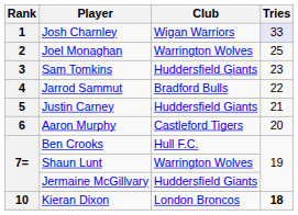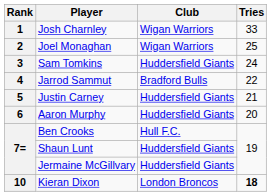Josh Charnley | Tries: lavender background -> no background
Joel Monaghan | Club: Warrington Wolves -> Wigan Warriors
Sam Tomkins | Tries: 23 -> 24
Aaron Murphy | Club: Castleford Tigers -> Huddersfield Giants
Shaun Lunt | Club: Warrington Wolves -> Huddersfield Giants
